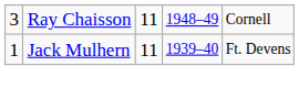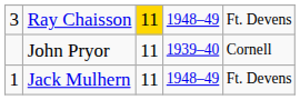Ray Chaisson | column 3: no background -> gold background
Ray Chaisson | column 5: Cornell -> Ft. Devens
+ row: John Pryor | 11 | 1939–40 | Cornell
Jack Mulhern | column 4: 1939–40 -> 1948–49
